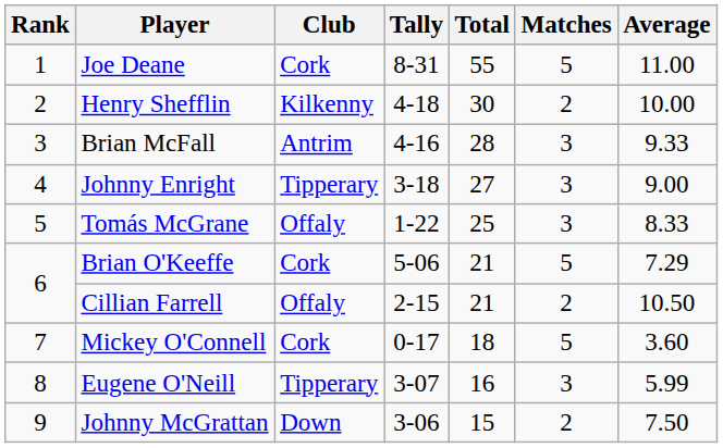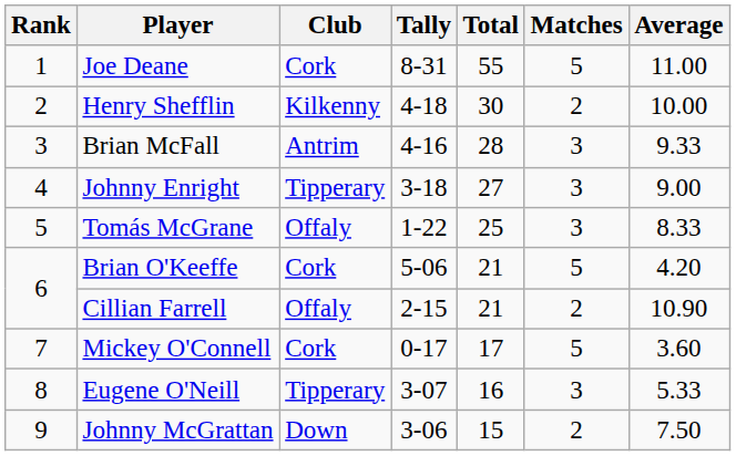Brian O'Keeffe | Average: 7.29 -> 4.20
Cillian Farrell | Average: 10.50 -> 10.90
Mickey O'Connell | Total: 18 -> 17
Eugene O'Neill | Average: 5.99 -> 5.33
